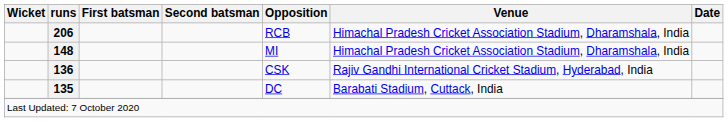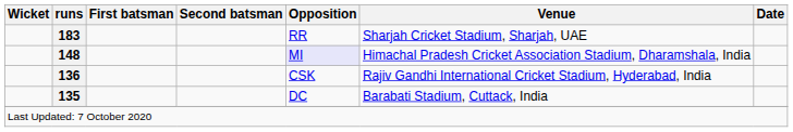- row: 206 | RCB | Himachal Pradesh Cricket Association Stadium, Dharamshala, India
+ row: 183 | RR | Sharjah Cricket Stadium, Sharjah, UAE
148 | Opposition: no background -> lavender background
